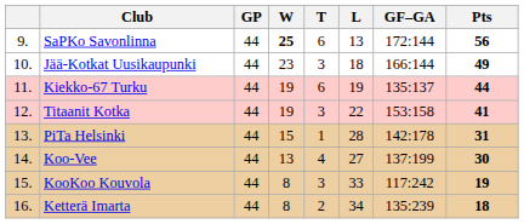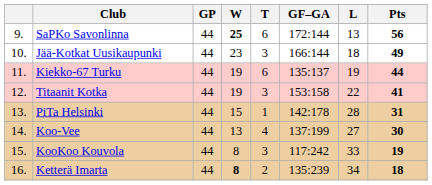columns swapped: L <-> GF–GA
Ketterä Imarta | W: normal -> bold
